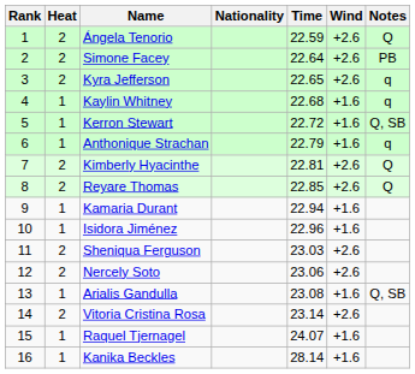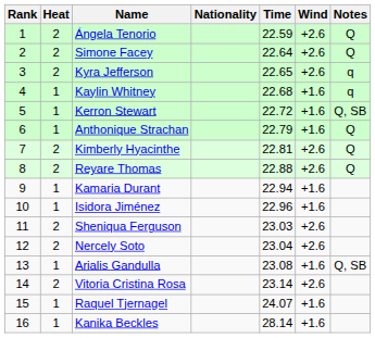Simone Facey | Notes: PB -> Q
Anthonique Strachan | Notes: q -> Q
Reyare Thomas | Time: 22.85 -> 22.88
Nercely Soto | Time: 23.06 -> 23.04
